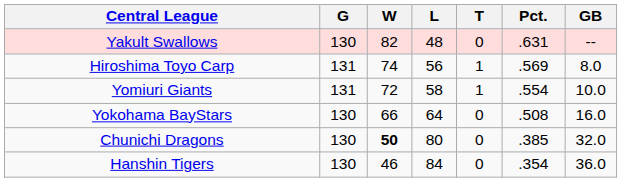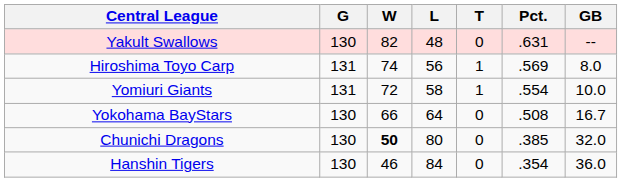Yokohama BayStars | GB: 16.0 -> 16.7
